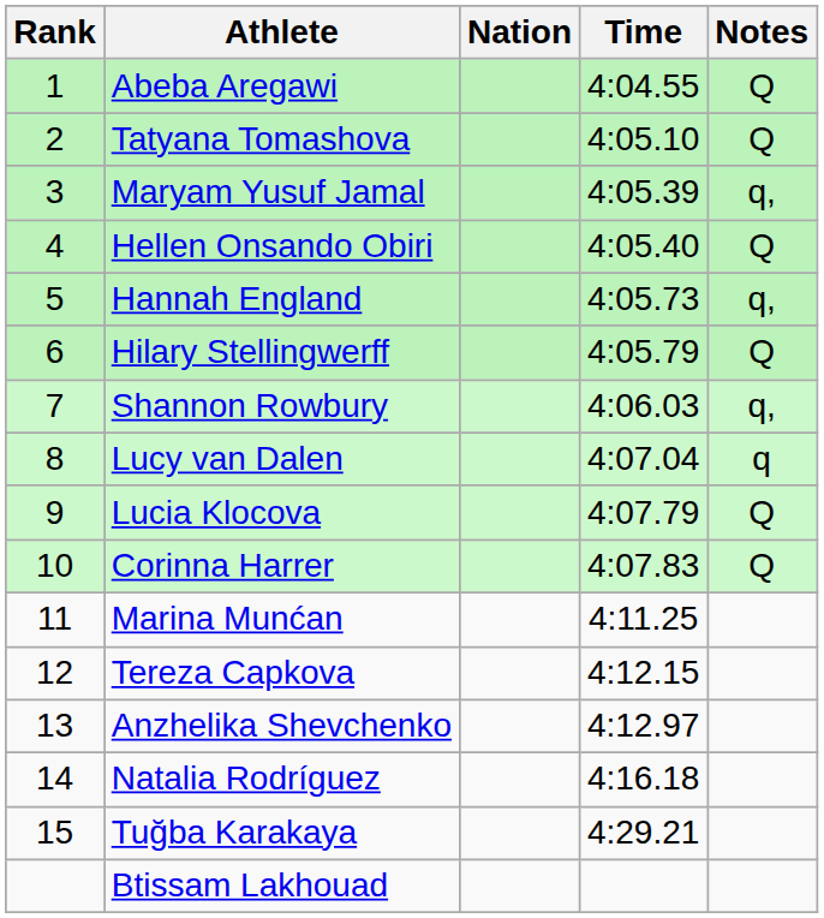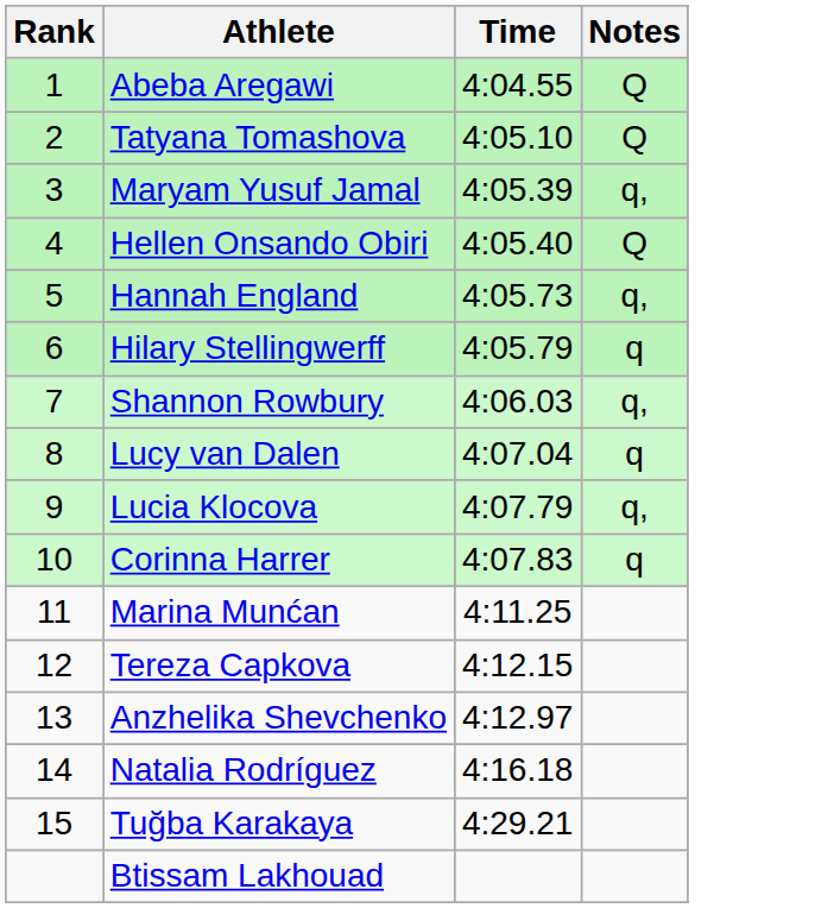- column: Nation
Hilary Stellingwerff | Notes: Q -> q
Lucia Klocova | Notes: Q -> q,
Corinna Harrer | Notes: Q -> q
